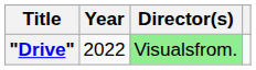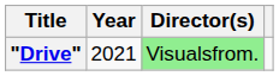"Drive" | Year: 2022 -> 2021
